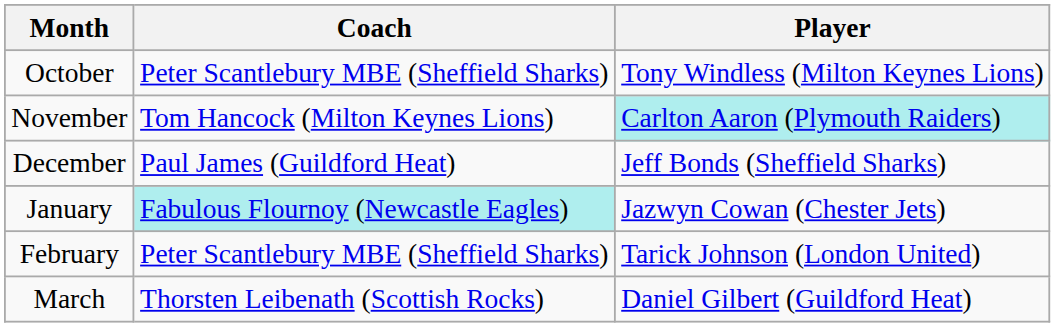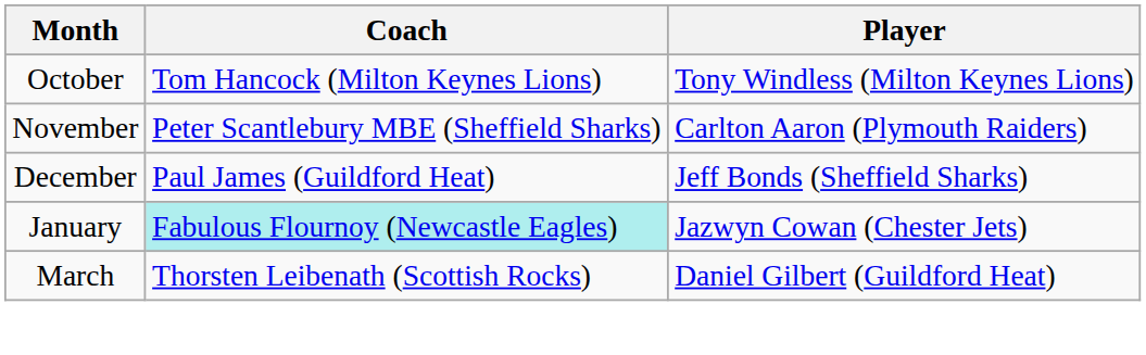October | Coach: Peter Scantlebury MBE (Sheffield Sharks) -> Tom Hancock (Milton Keynes Lions)
November | Coach: Tom Hancock (Milton Keynes Lions) -> Peter Scantlebury MBE (Sheffield Sharks)
November | Player: paleturquoise background -> no background
- row: February | Peter Scantlebury MBE (Sheffield Sharks) | Tarick Johnson (London United)
